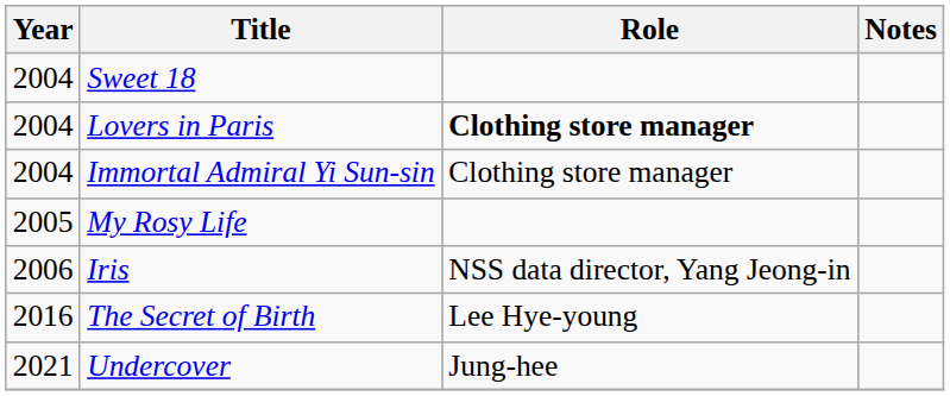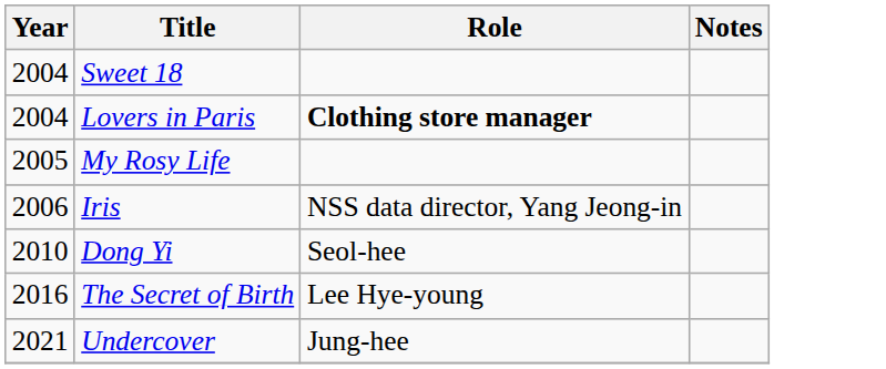- row: 2004 | Immortal Admiral Yi Sun-sin | Clothing store manager
+ row: 2010 | Dong Yi | Seol-hee
